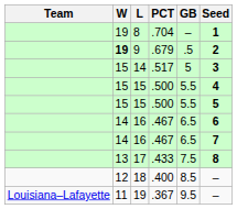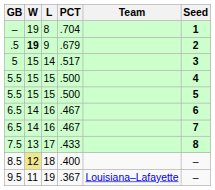columns swapped: Team <-> GB
18 | W: no background -> khaki background
